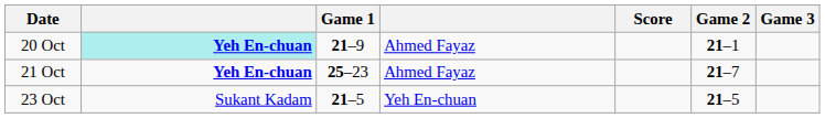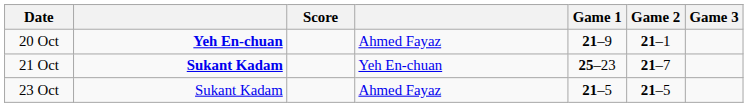columns swapped: Score <-> Game 1
20 Oct | column 2: paleturquoise background -> no background
21 Oct | column 2: Yeh En-chuan -> Sukant Kadam
21 Oct | column 4: Ahmed Fayaz -> Yeh En-chuan
23 Oct | column 4: Yeh En-chuan -> Ahmed Fayaz
